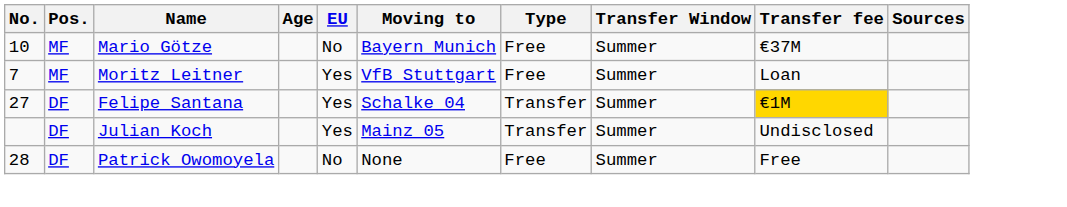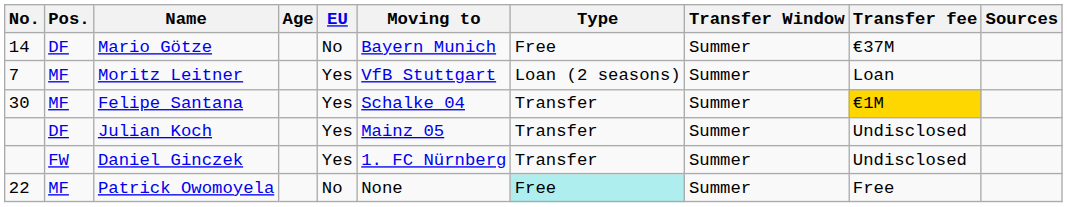Mario Götze | No.: 10 -> 14
Mario Götze | Pos.: MF -> DF
Moritz Leitner | Type: Free -> Loan (2 seasons)
Felipe Santana | No.: 27 -> 30
Felipe Santana | Pos.: DF -> MF
+ row: FW | Daniel Ginczek | Yes | 1. FC Nürnberg | Transfer | Summer | Undisclosed
Patrick Owomoyela | No.: 28 -> 22
Patrick Owomoyela | Pos.: DF -> MF
Patrick Owomoyela | Type: no background -> paleturquoise background
